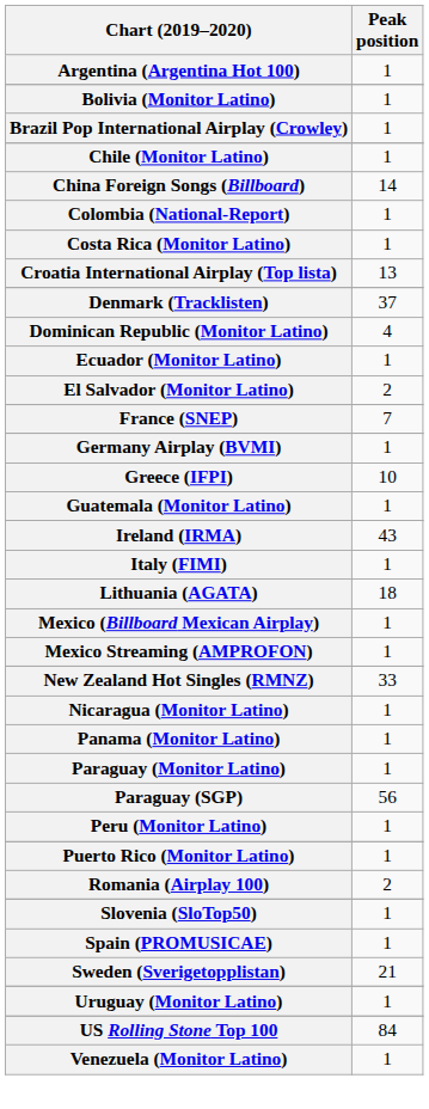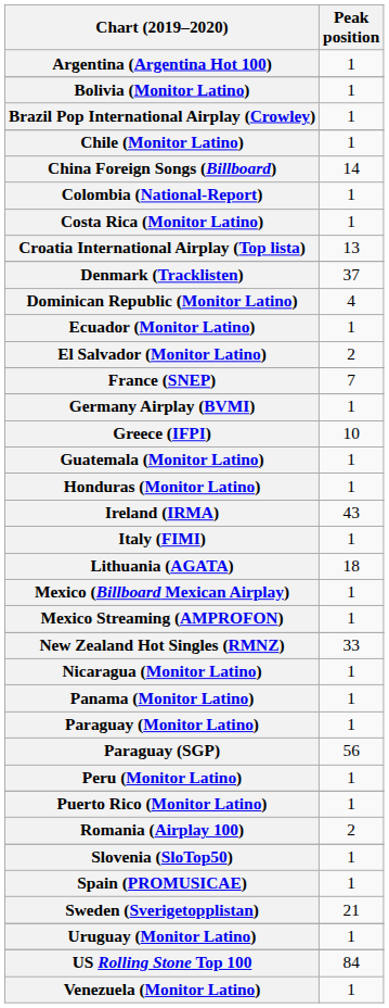+ row: Honduras (Monitor Latino) | 1
